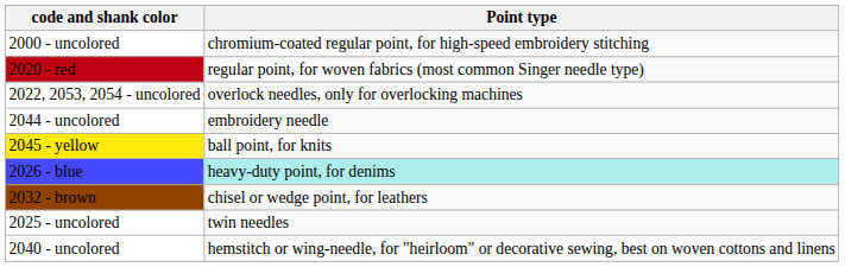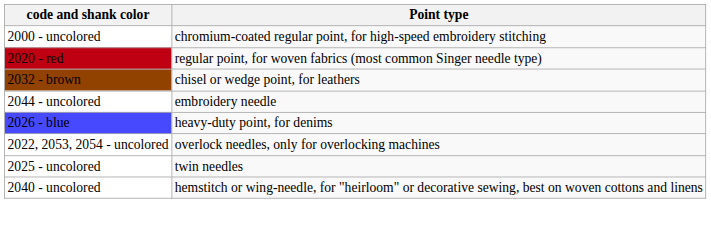rows swapped: 2022, 2053, 2054 - uncolored <-> 2032 - brown
- row: 2045 - yellow | ball point, for knits
2026 - blue | Point type: paleturquoise background -> no background
